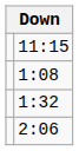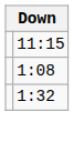- row: 2:06
